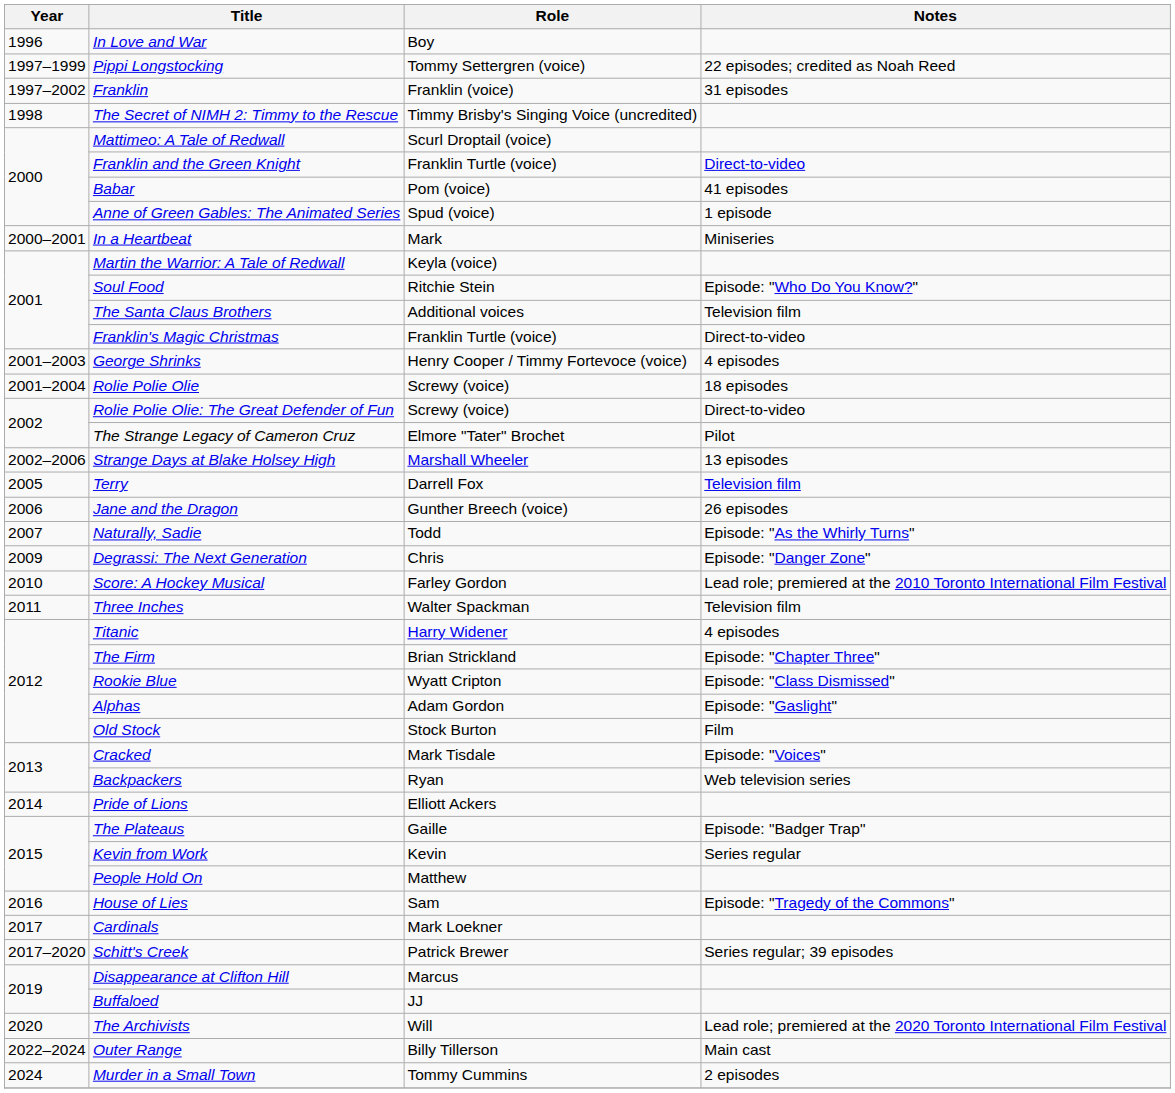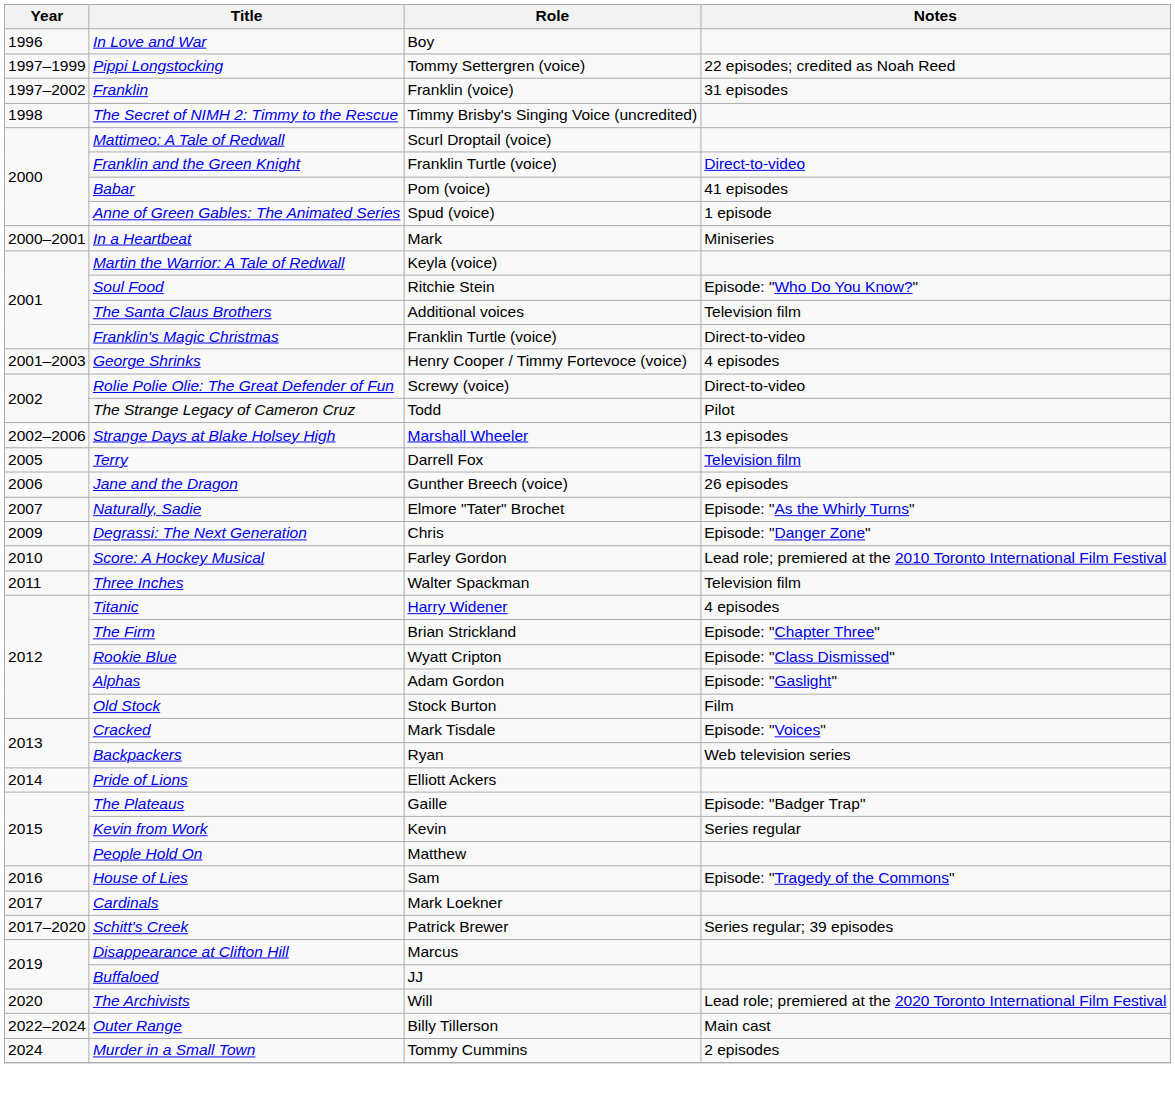- row: 2001–2004 | Rolie Polie Olie | Screwy (voice) | 18 episodes
The Strange Legacy of Cameron Cruz | Role: Elmore "Tater" Brochet -> Todd
Naturally, Sadie | Role: Todd -> Elmore "Tater" Brochet
